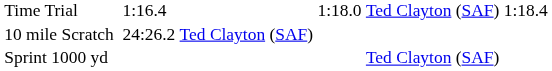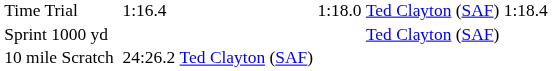rows swapped: Sprint 1000 yd <-> 10 mile Scratch
